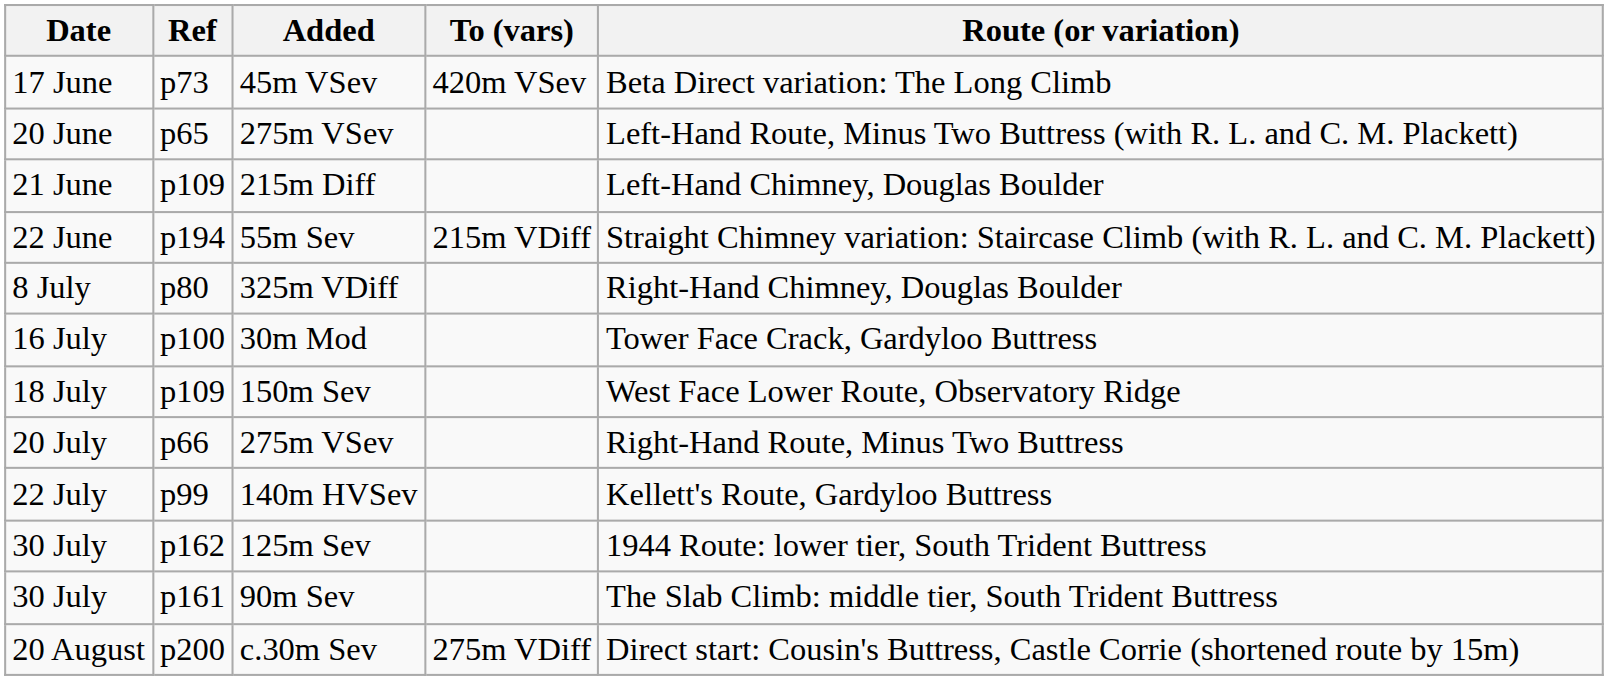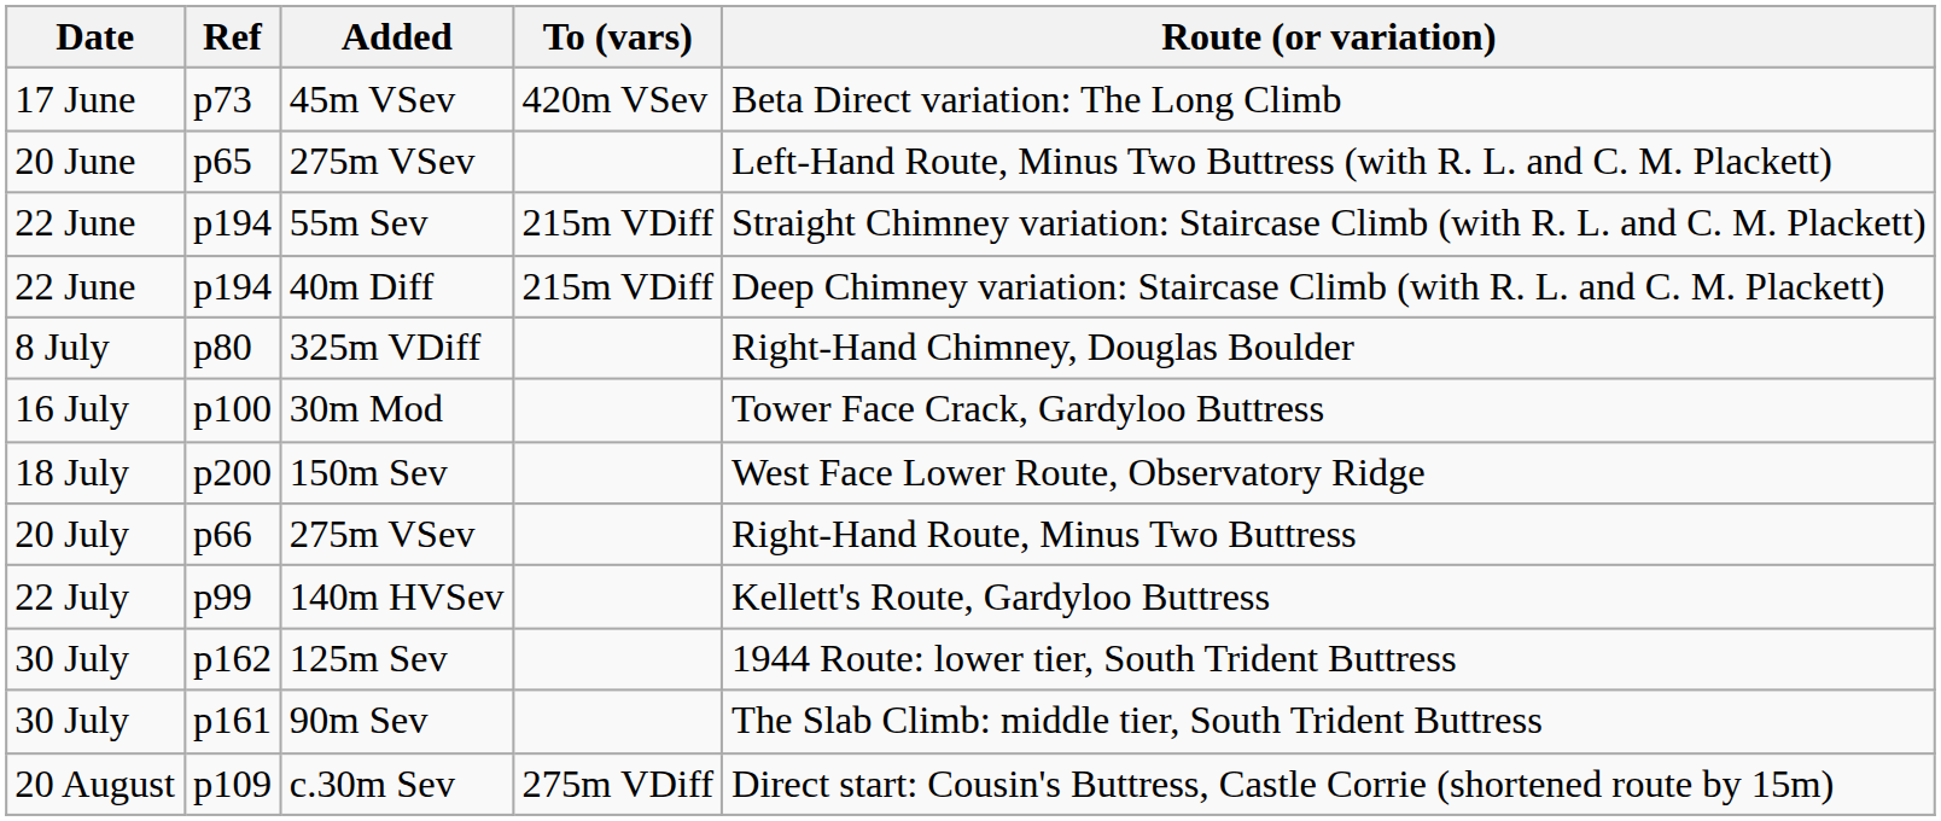- row: 21 June | p109 | 215m Diff | Left-Hand Chimney, Douglas Boulder
+ row: 22 June | p194 | 40m Diff | 215m VDiff | Deep Chimney variation: Staircase Climb (with R. L. and C. M. Plackett)
150m Sev | Ref: p109 -> p200
c.30m Sev | Ref: p200 -> p109
